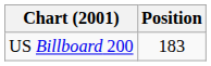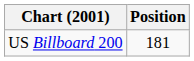US Billboard 200 | Position: 183 -> 181
